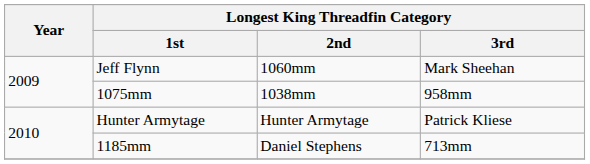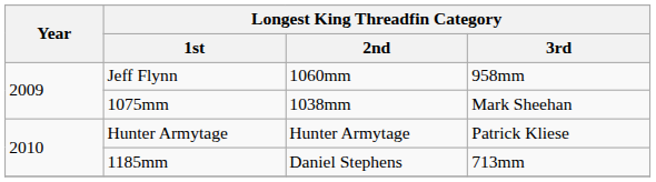Jeff Flynn | Longest King Threadfin Category / 3rd: Mark Sheehan -> 958mm
1075mm | Longest King Threadfin Category / 3rd: 958mm -> Mark Sheehan
